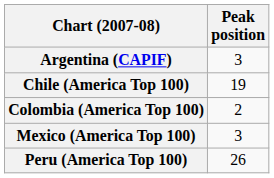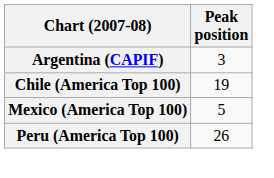- row: Colombia (America Top 100) | 2
Mexico (America Top 100) | Peak position: 3 -> 5
